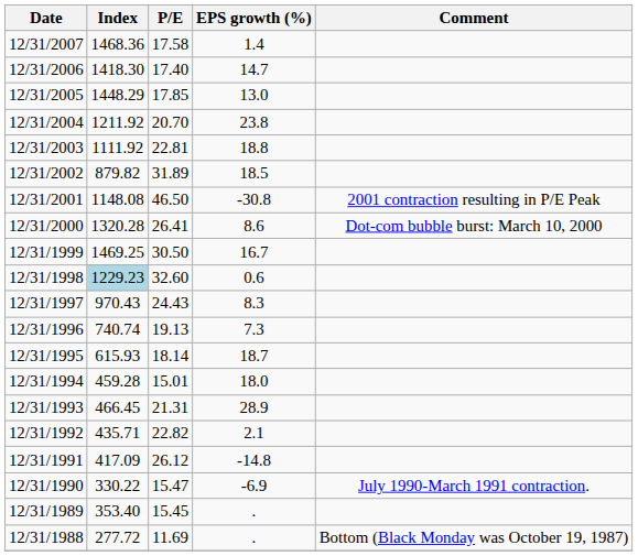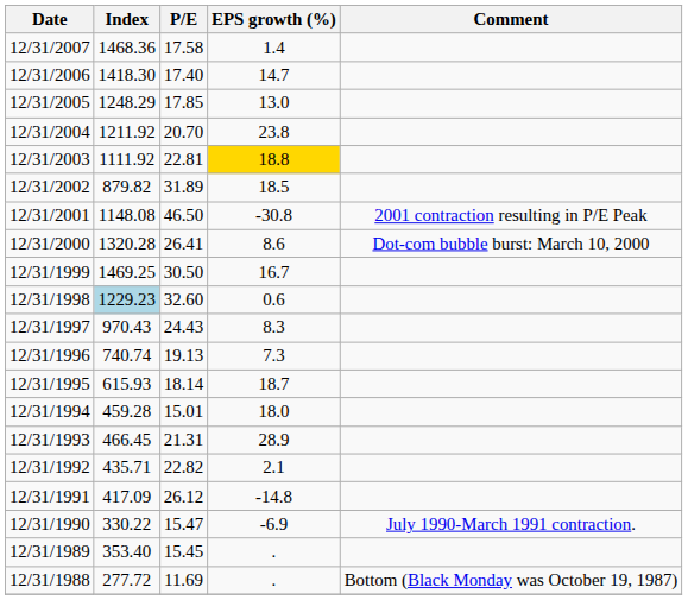12/31/2005 | Index: 1448.29 -> 1248.29
12/31/2003 | EPS growth (%): no background -> gold background
